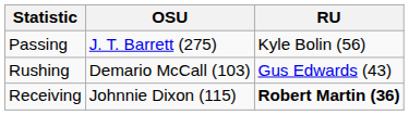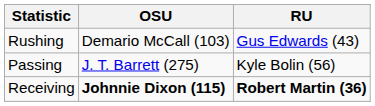rows swapped: Passing <-> Rushing
Receiving | OSU: normal -> bold
